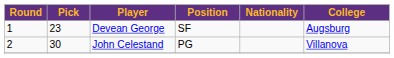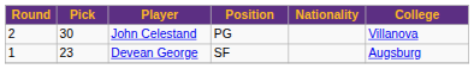rows swapped: Devean George <-> John Celestand
